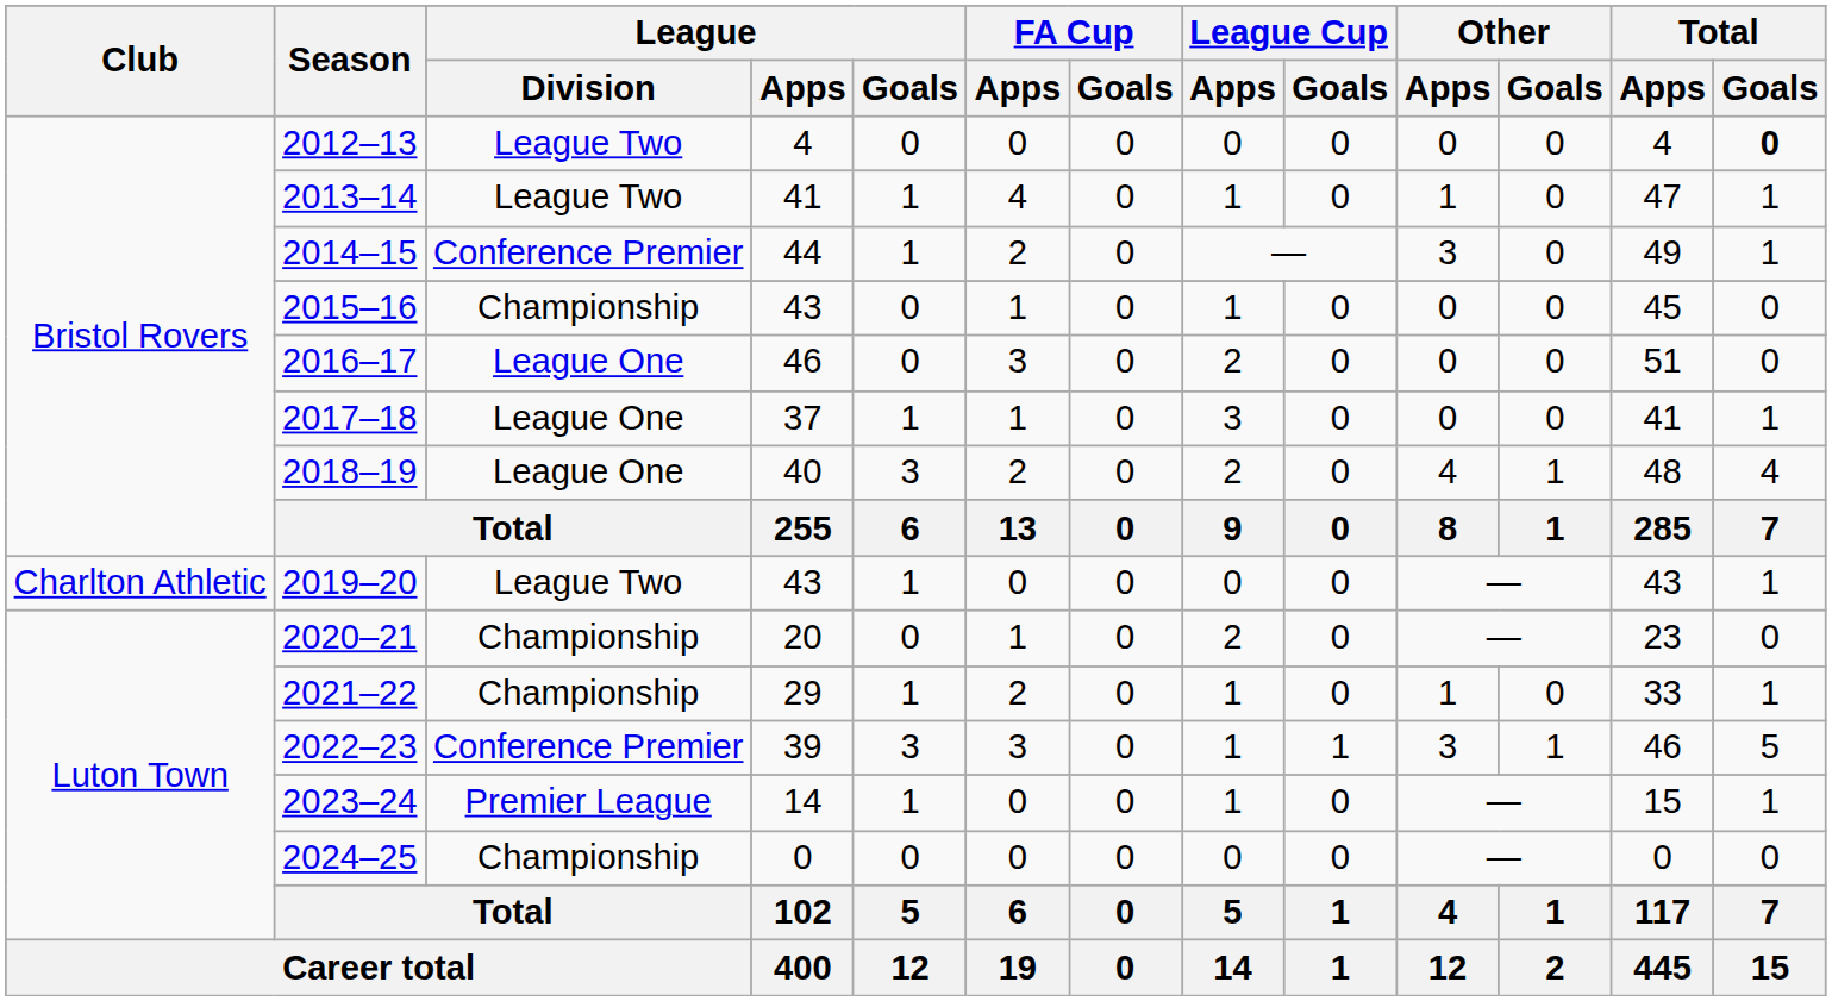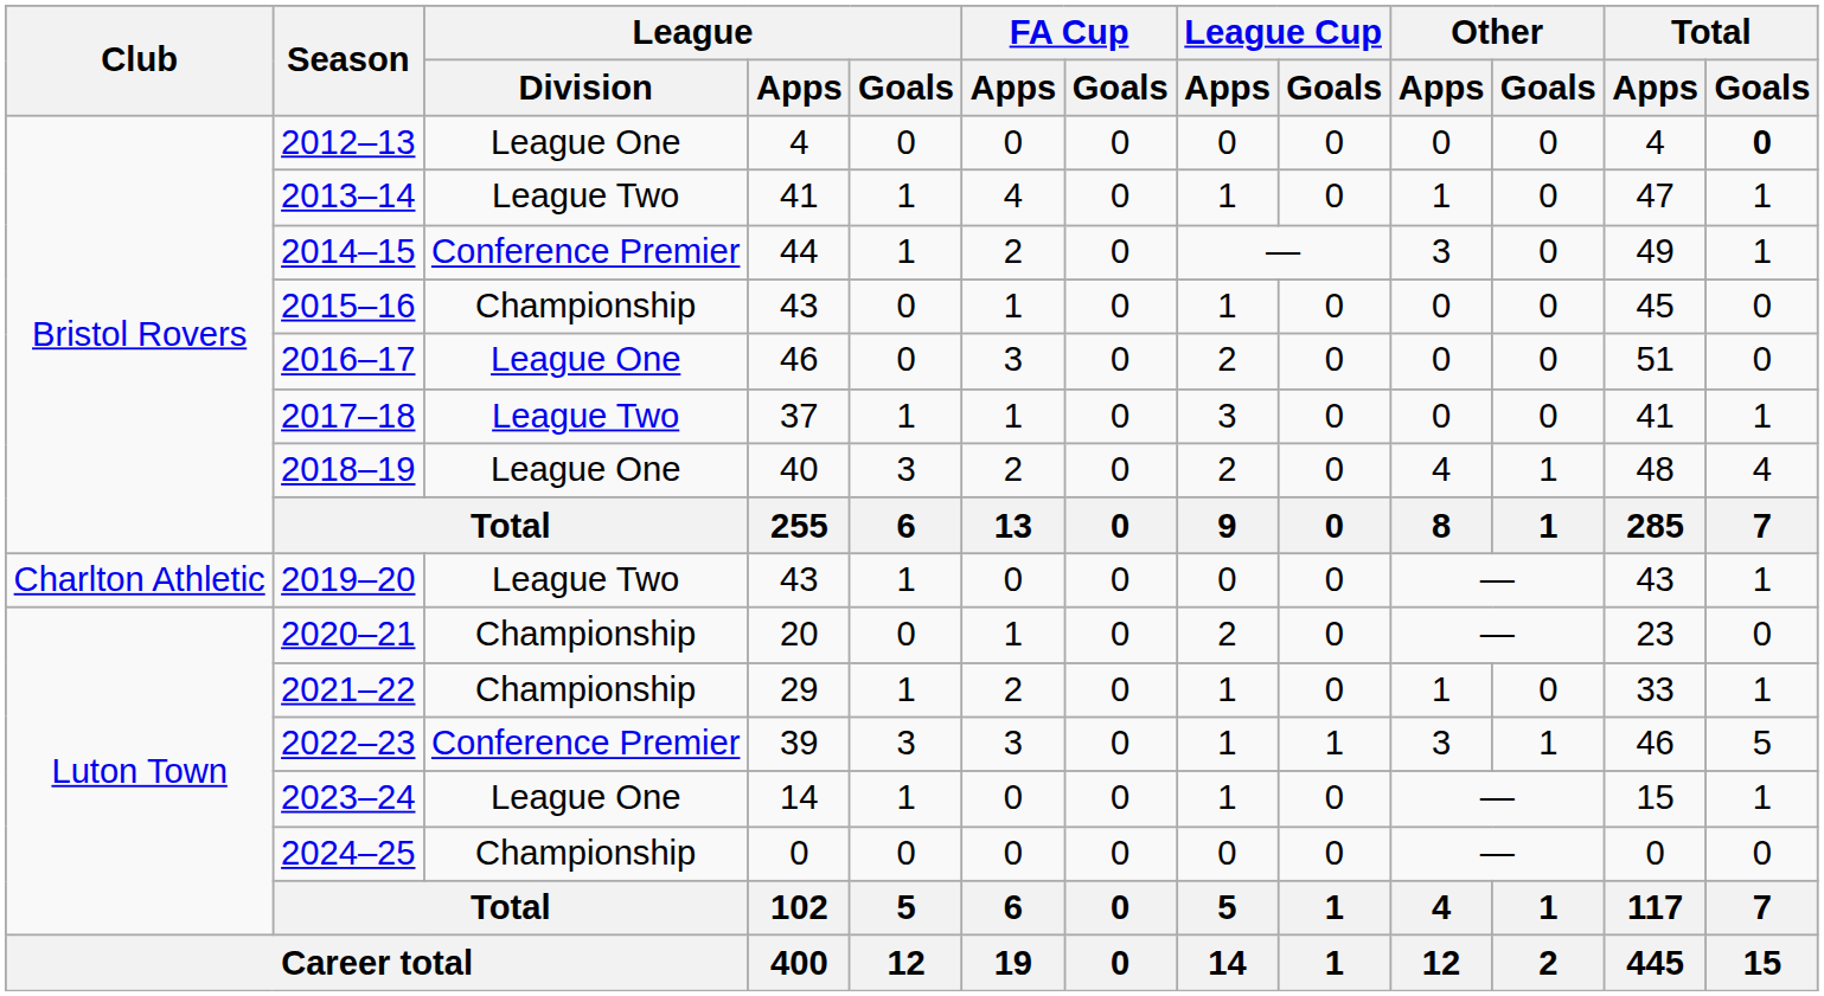2012–13 | League / Division: League Two -> League One
2017–18 | League / Division: League One -> League Two
2023–24 | League / Division: Premier League -> League One
